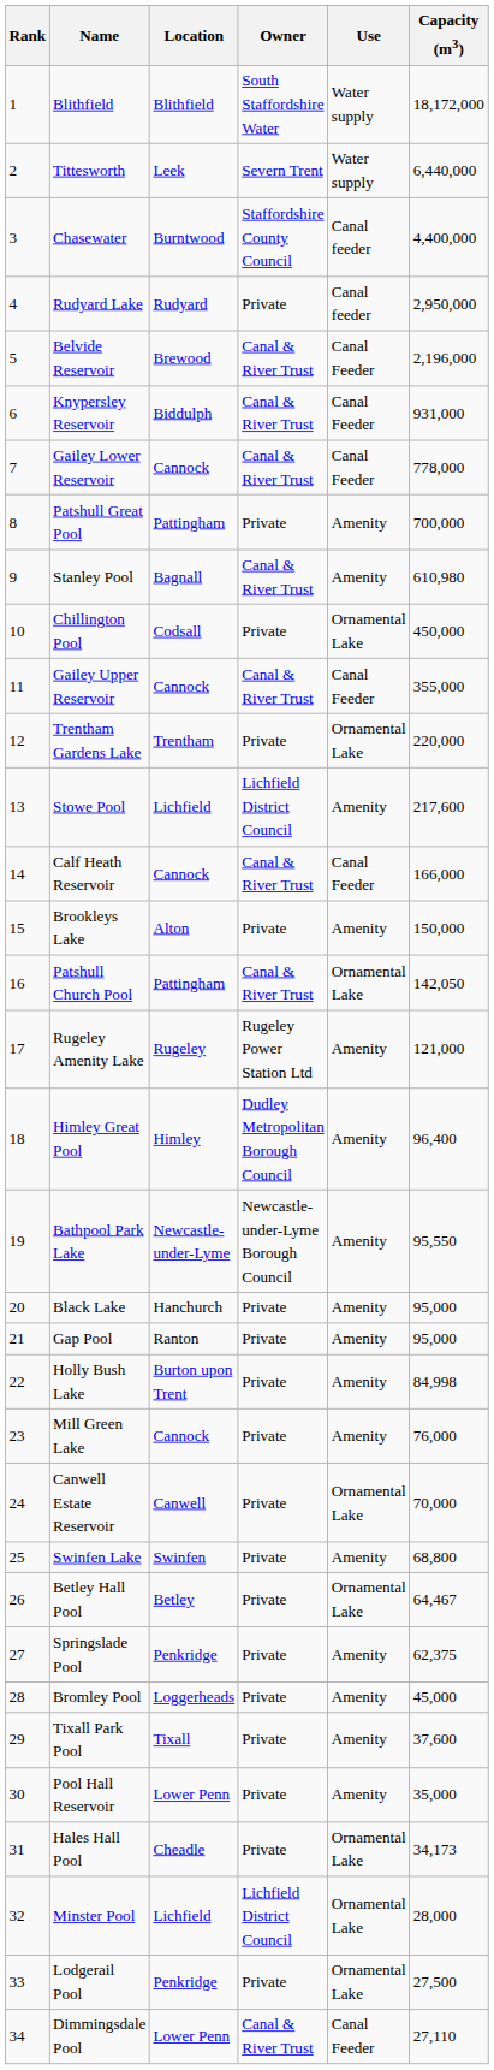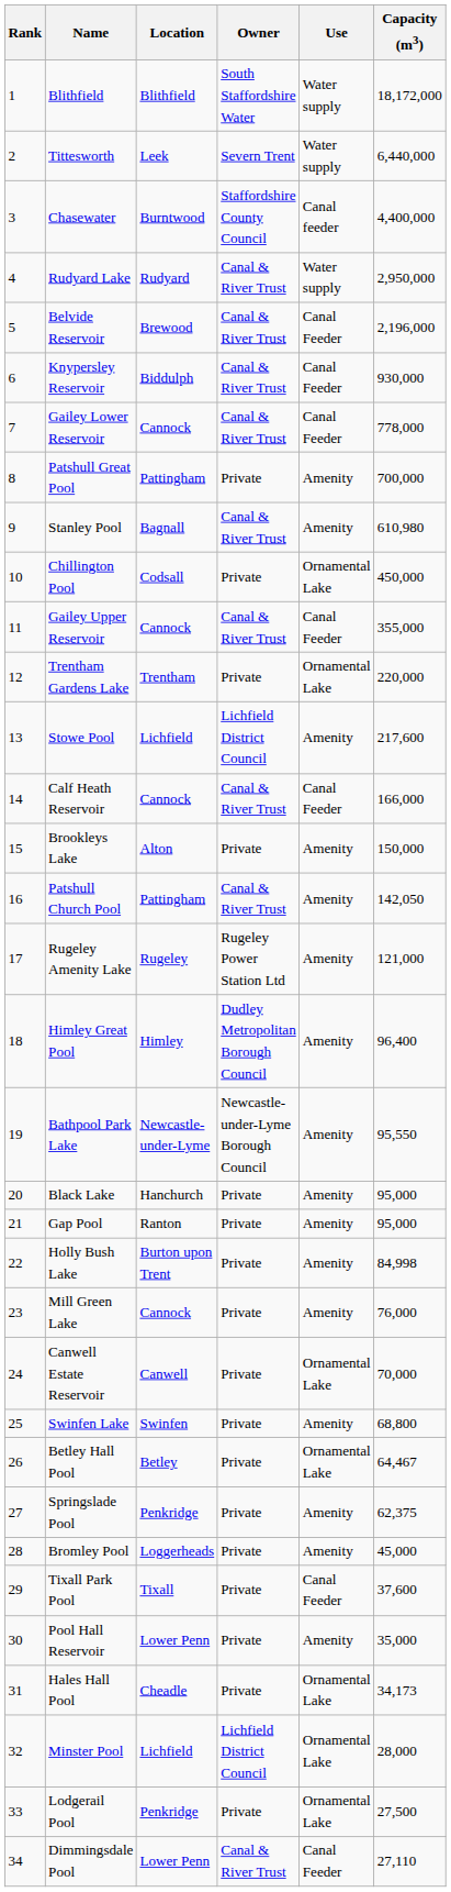Rudyard Lake | Owner: Private -> Canal & River Trust
Rudyard Lake | Use: Canal feeder -> Water supply
Knypersley Reservoir | Capacity (m3): 931,000 -> 930,000
Patshull Church Pool | Use: Ornamental Lake -> Amenity
Tixall Park Pool | Use: Amenity -> Canal Feeder
